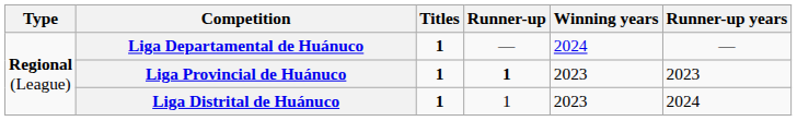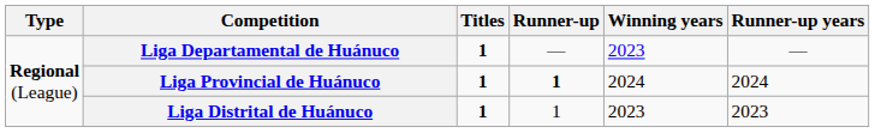Liga Departamental de Huánuco | Winning years: 2024 -> 2023
Liga Provincial de Huánuco | Winning years: 2023 -> 2024
Liga Provincial de Huánuco | Runner-up years: 2023 -> 2024
Liga Distrital de Huánuco | Runner-up years: 2024 -> 2023
